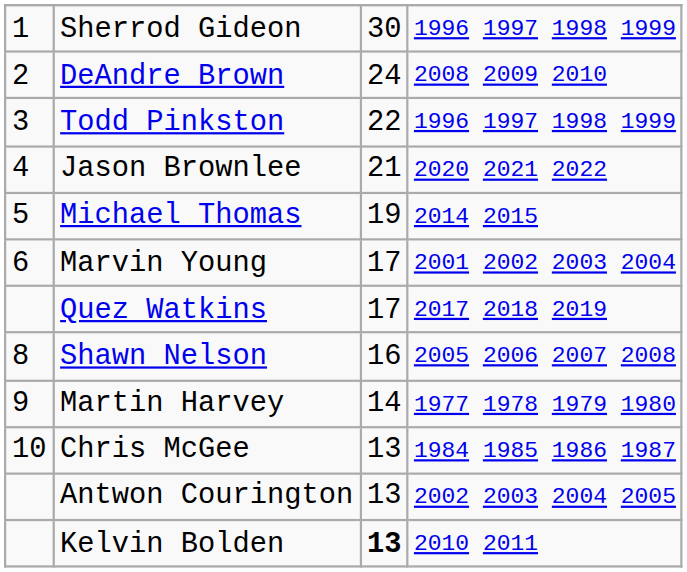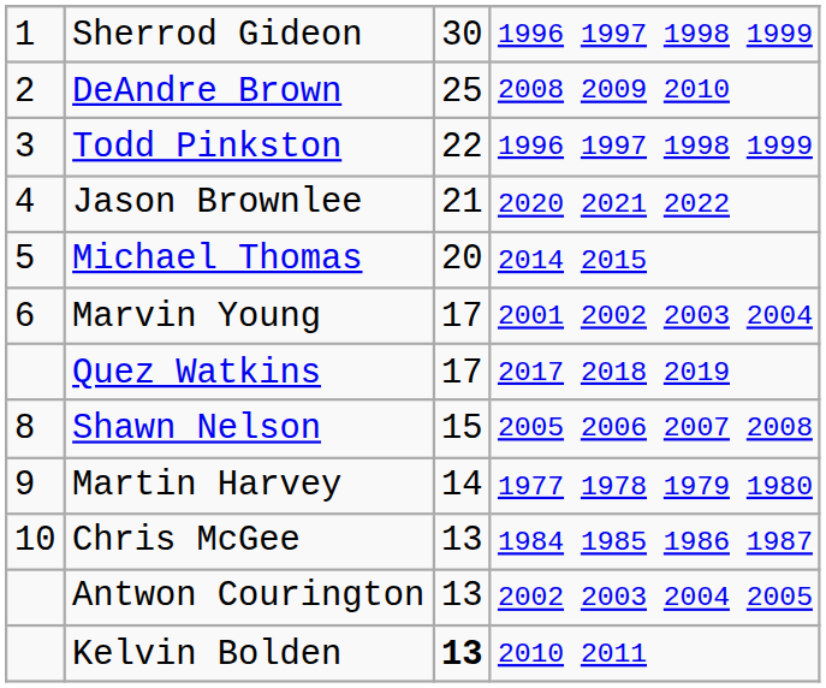DeAndre Brown | column 3: 24 -> 25
Michael Thomas | column 3: 19 -> 20
Shawn Nelson | column 3: 16 -> 15
